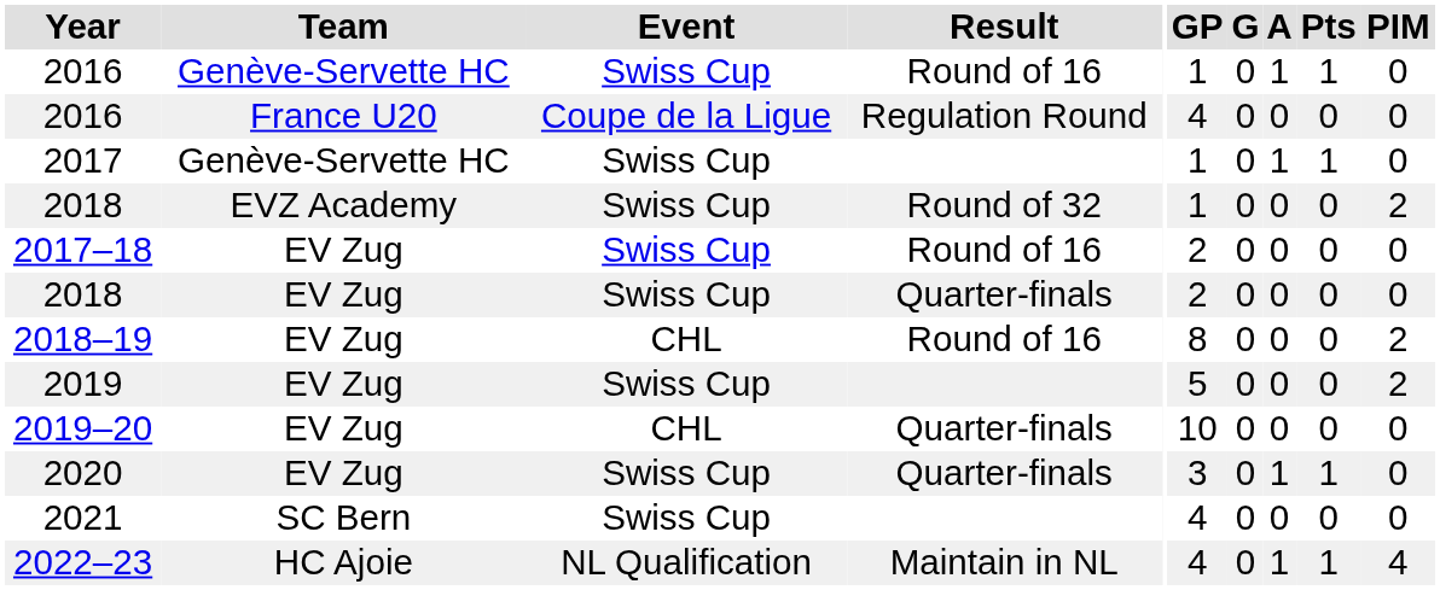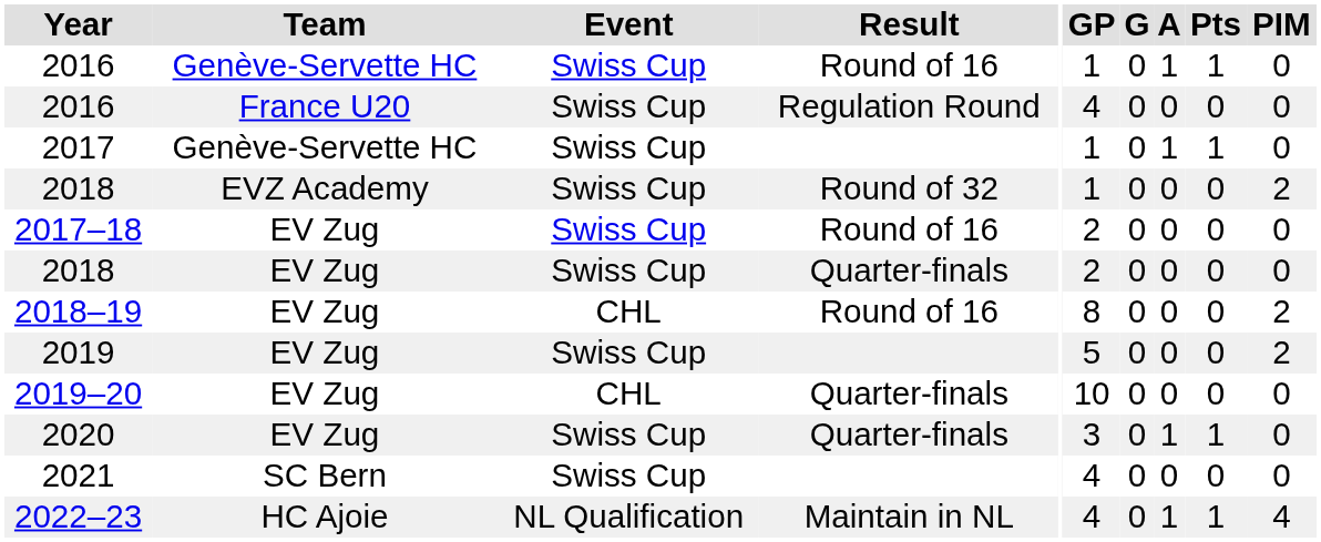2016 / France U20 | Event: Coupe de la Ligue -> Swiss Cup
